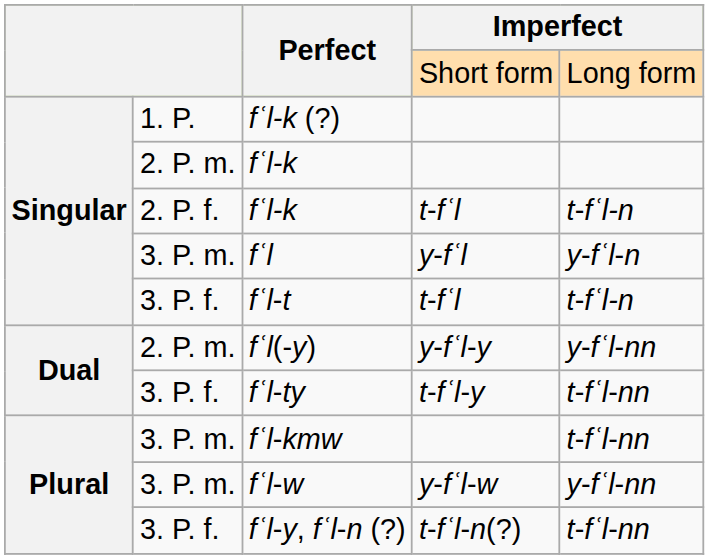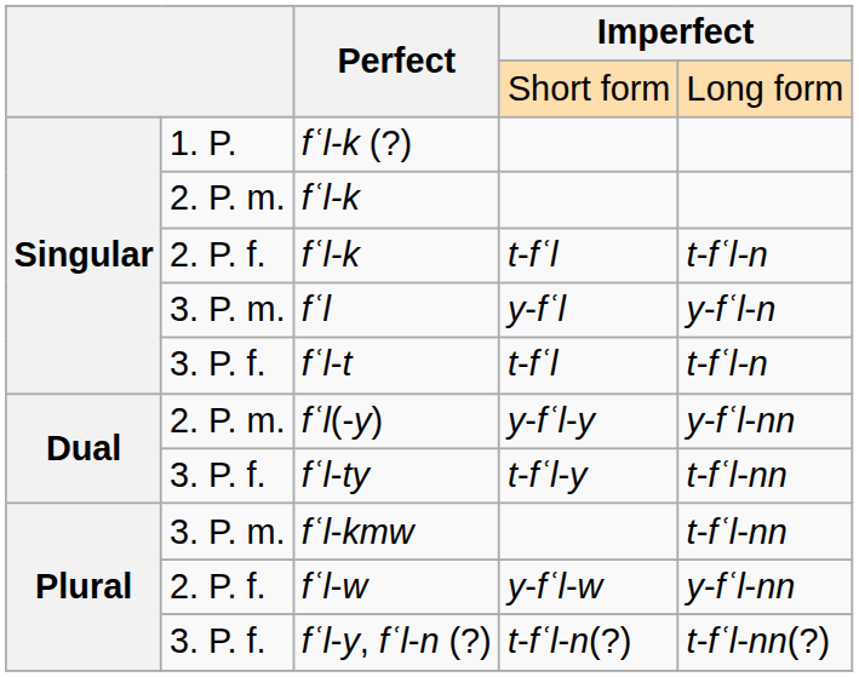fʿl-w | column 2: 3. P. m. -> 2. P. f.
fʿl-y, fʿl-n (?) | column 5: t-fʿl-nn -> t-fʿl-nn(?)
